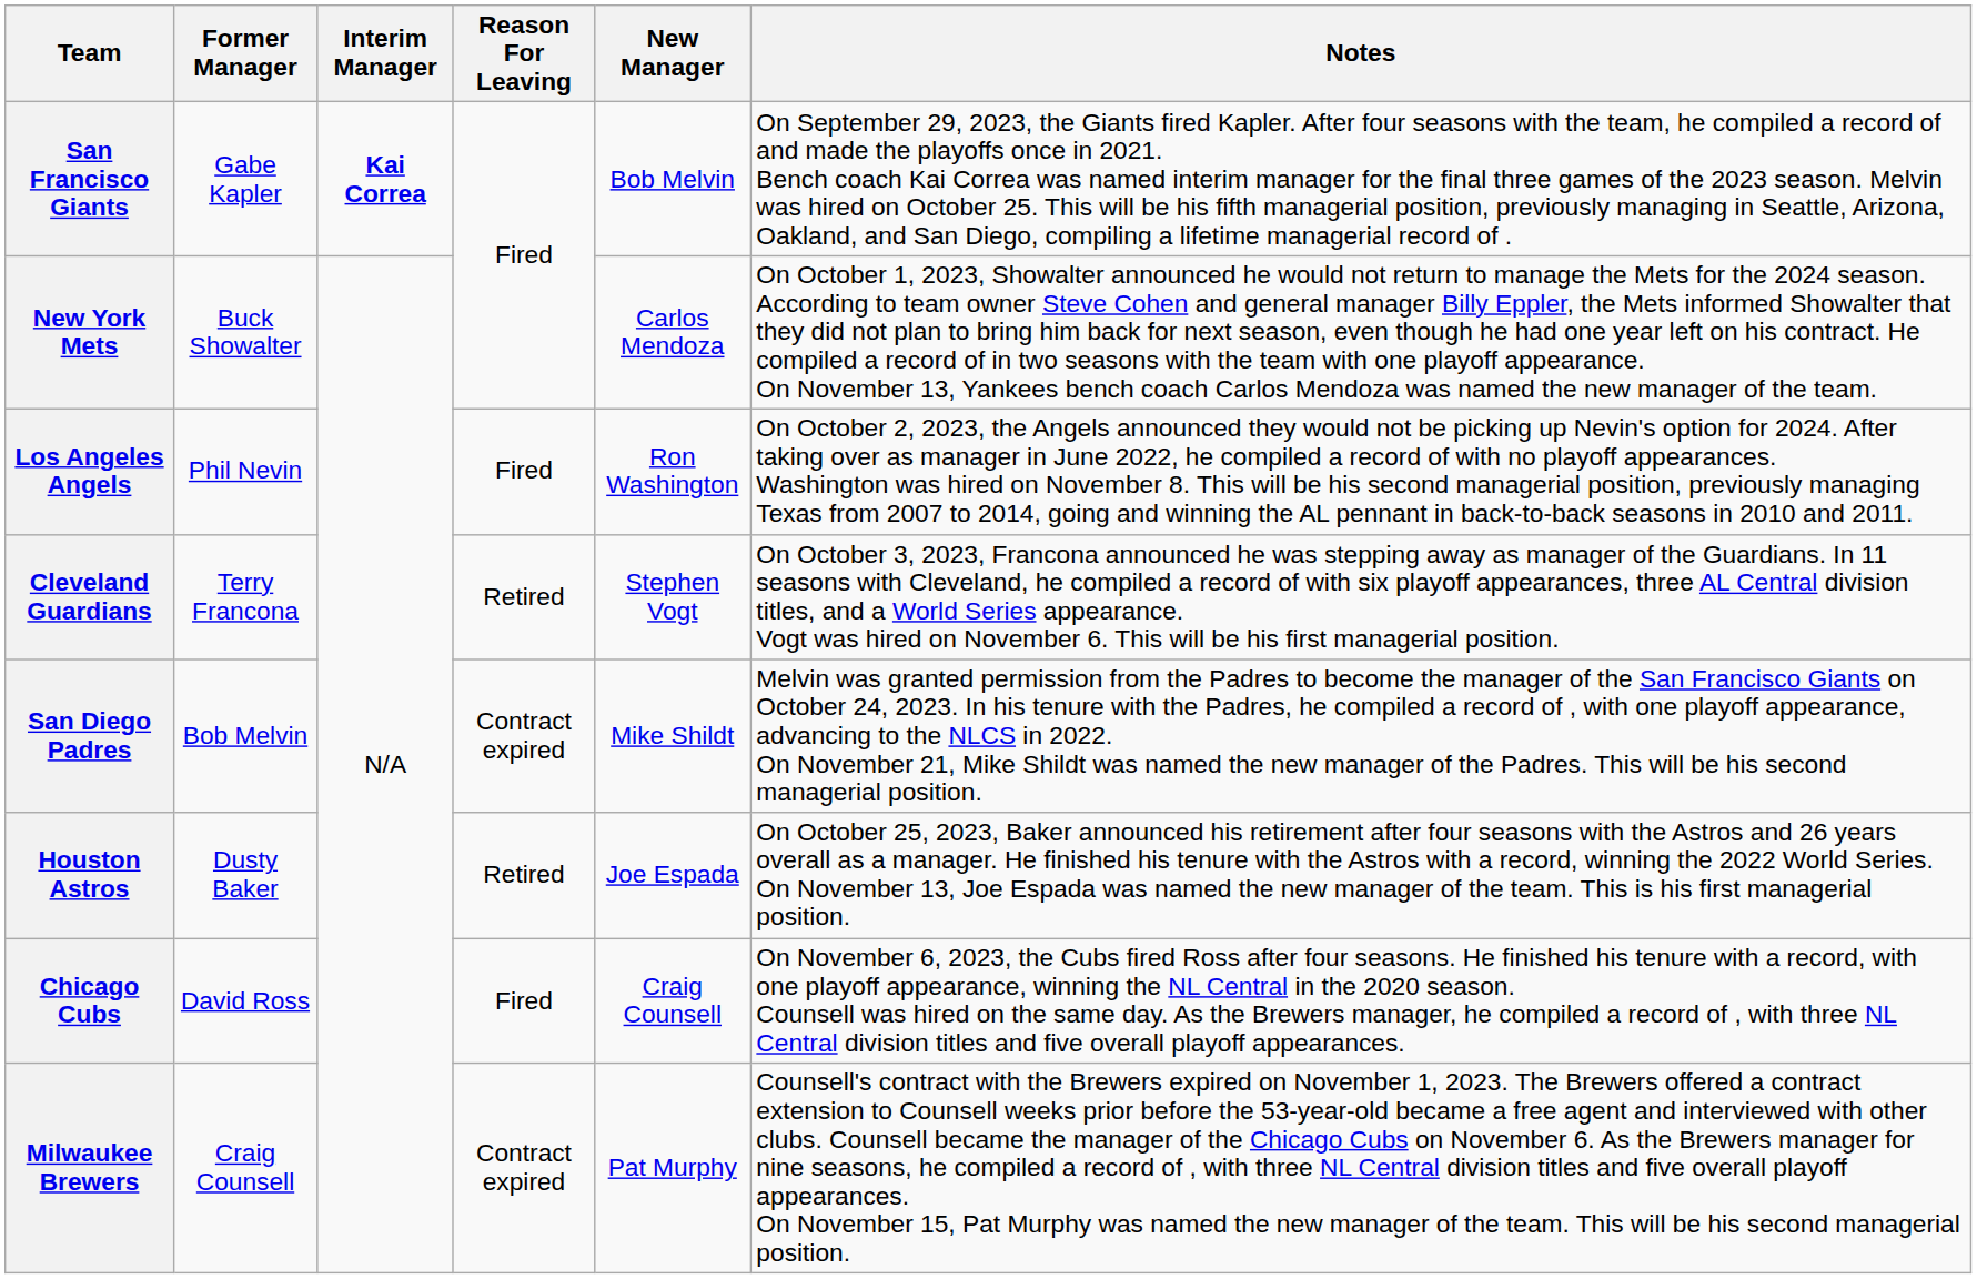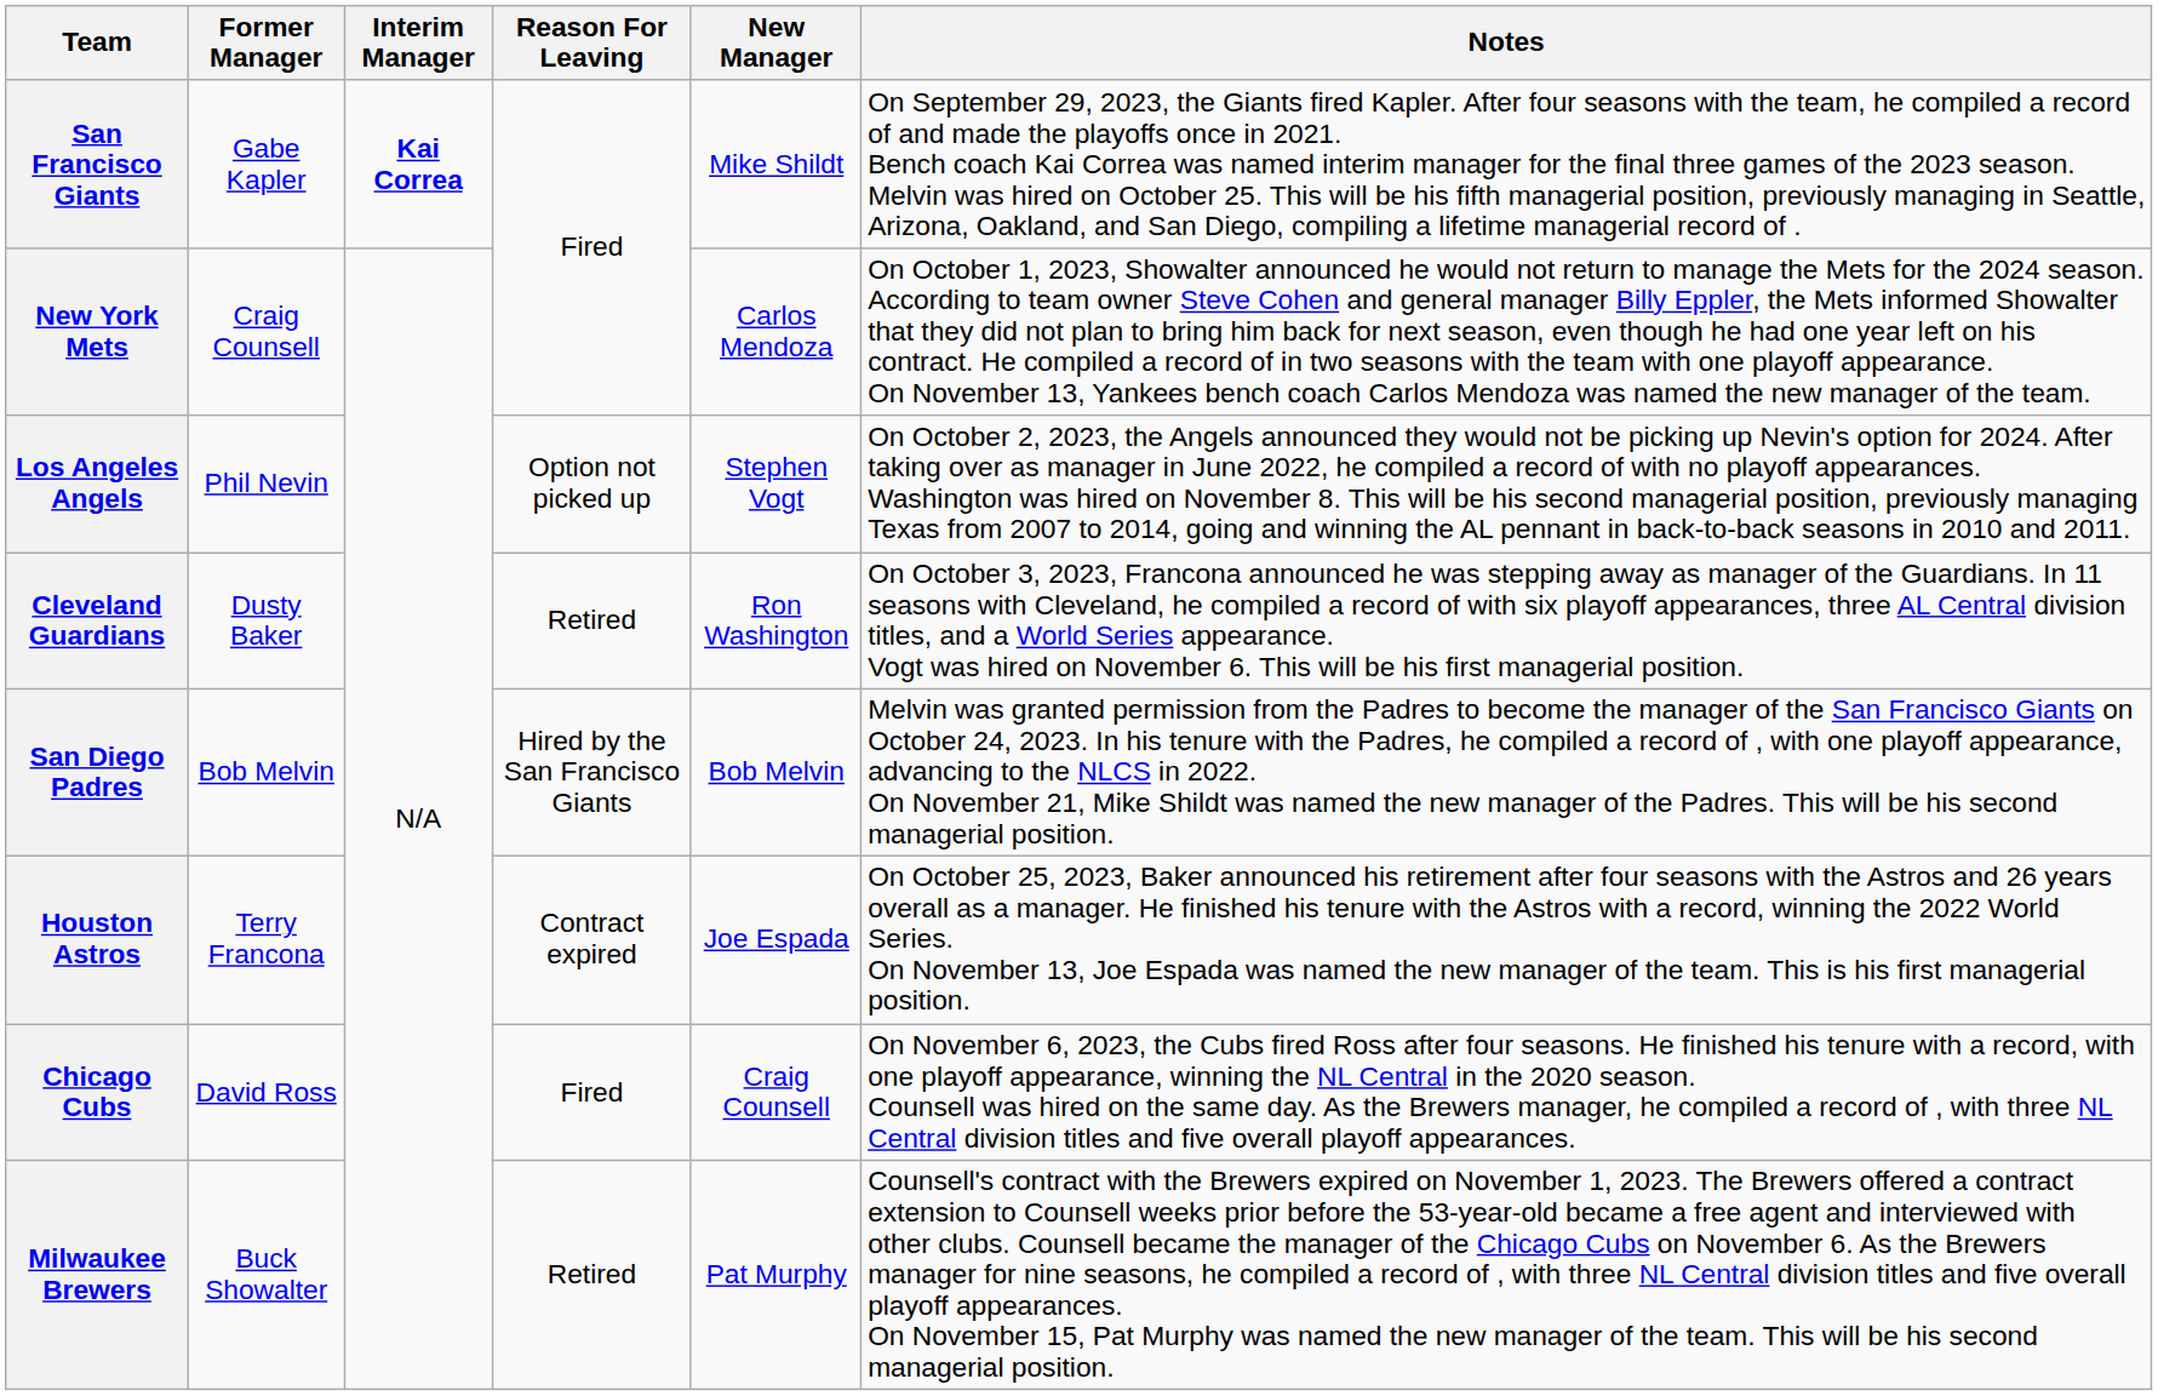San Francisco Giants | New Manager: Bob Melvin -> Mike Shildt
New York Mets | Former Manager: Buck Showalter -> Craig Counsell
Los Angeles Angels | Reason For Leaving: Fired -> Option not picked up
Los Angeles Angels | New Manager: Ron Washington -> Stephen Vogt
Cleveland Guardians | Former Manager: Terry Francona -> Dusty Baker
Cleveland Guardians | New Manager: Stephen Vogt -> Ron Washington
San Diego Padres | Reason For Leaving: Contract expired -> Hired by the San Francisco Giants
San Diego Padres | New Manager: Mike Shildt -> Bob Melvin
Houston Astros | Former Manager: Dusty Baker -> Terry Francona
Houston Astros | Reason For Leaving: Retired -> Contract expired
Milwaukee Brewers | Former Manager: Craig Counsell -> Buck Showalter
Milwaukee Brewers | Reason For Leaving: Contract expired -> Retired
